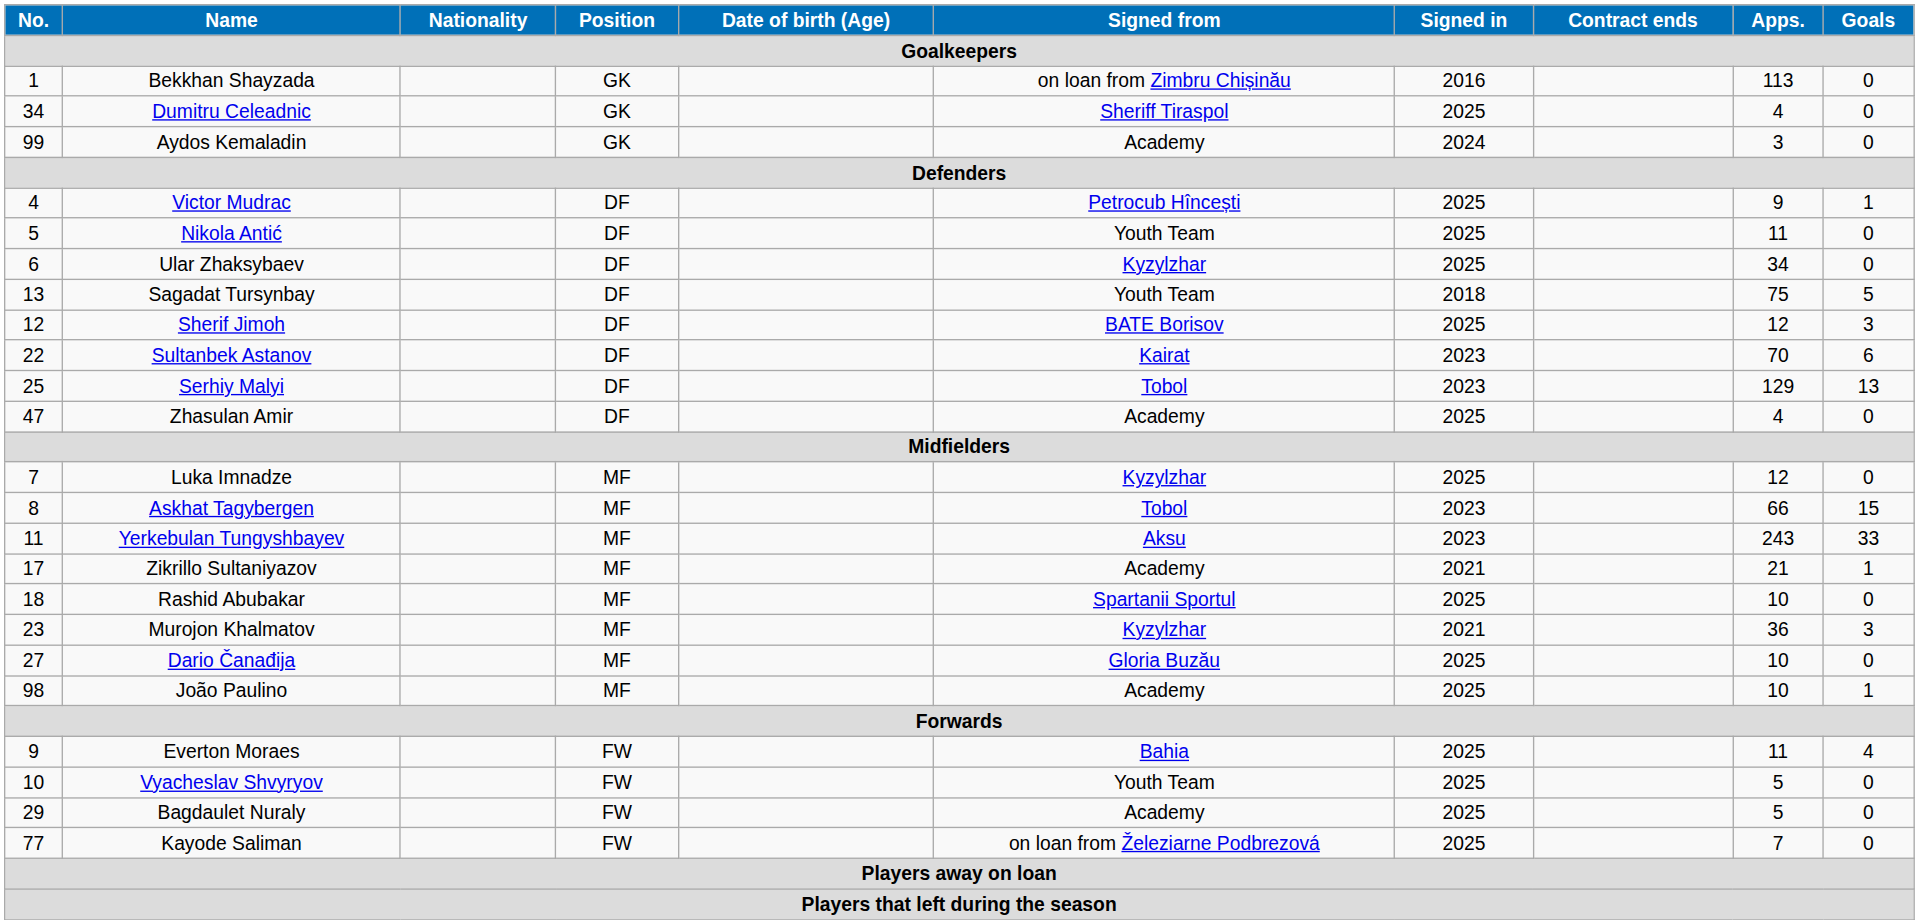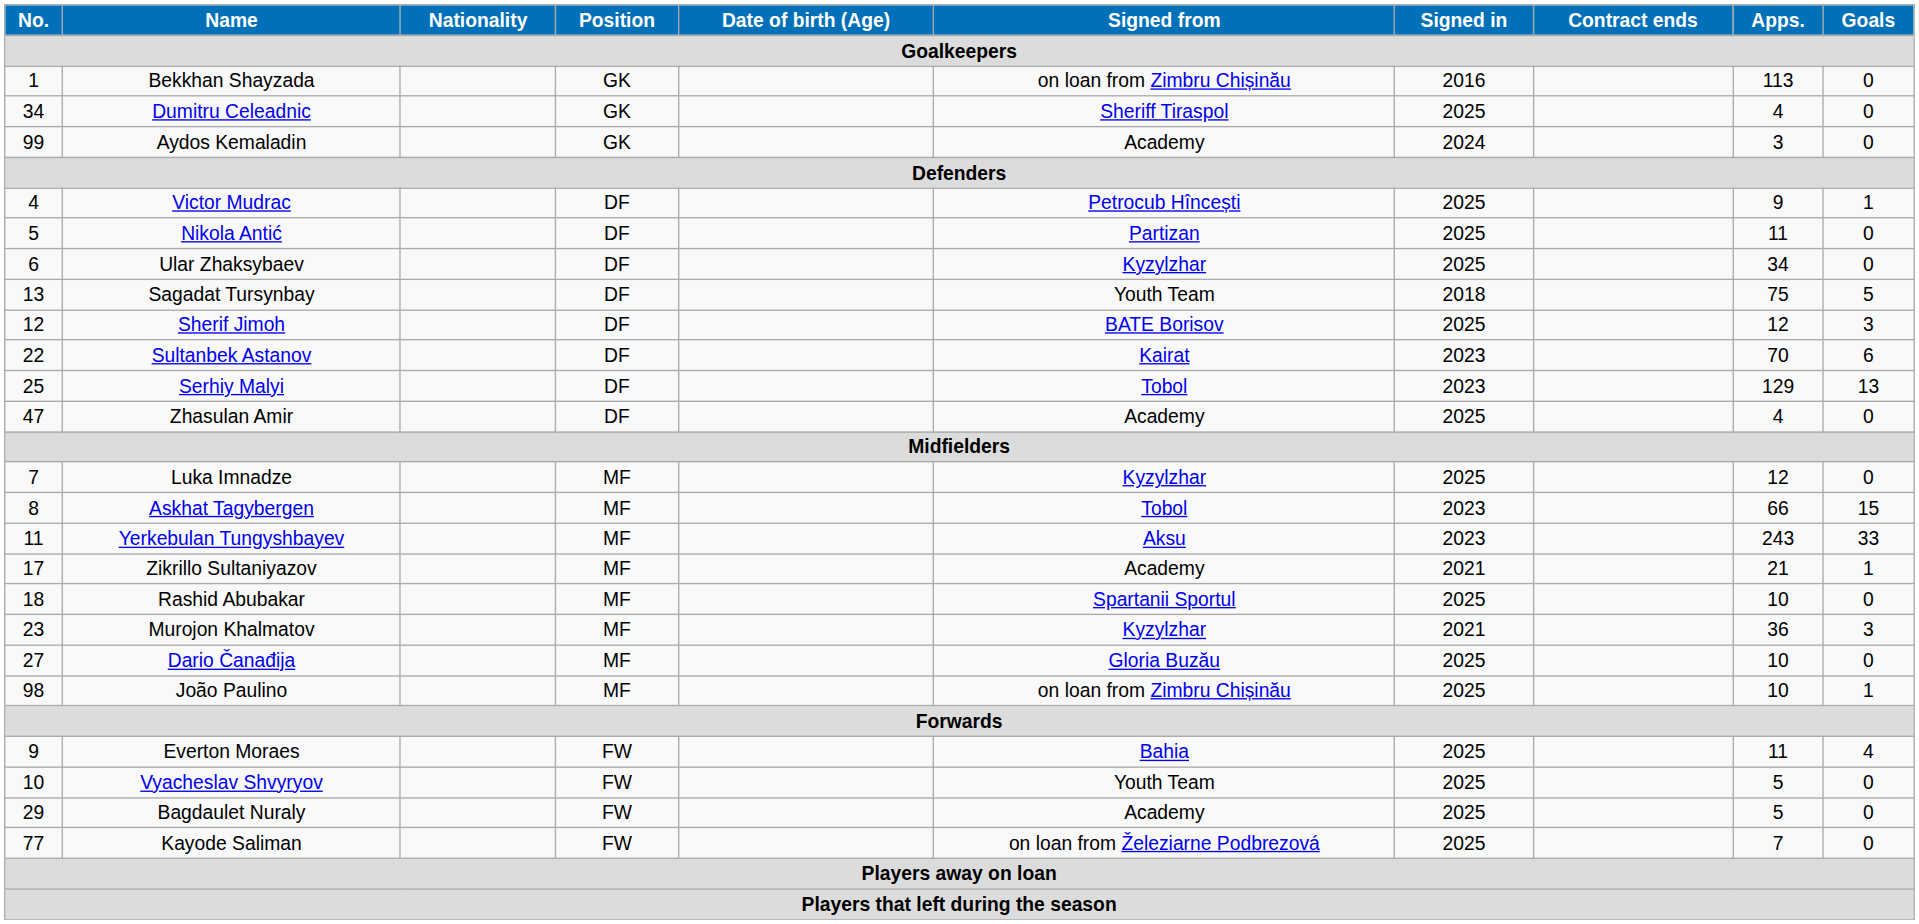Nikola Antić | Signed from: Youth Team -> Partizan
João Paulino | Signed from: Academy -> on loan from Zimbru Chișinău
